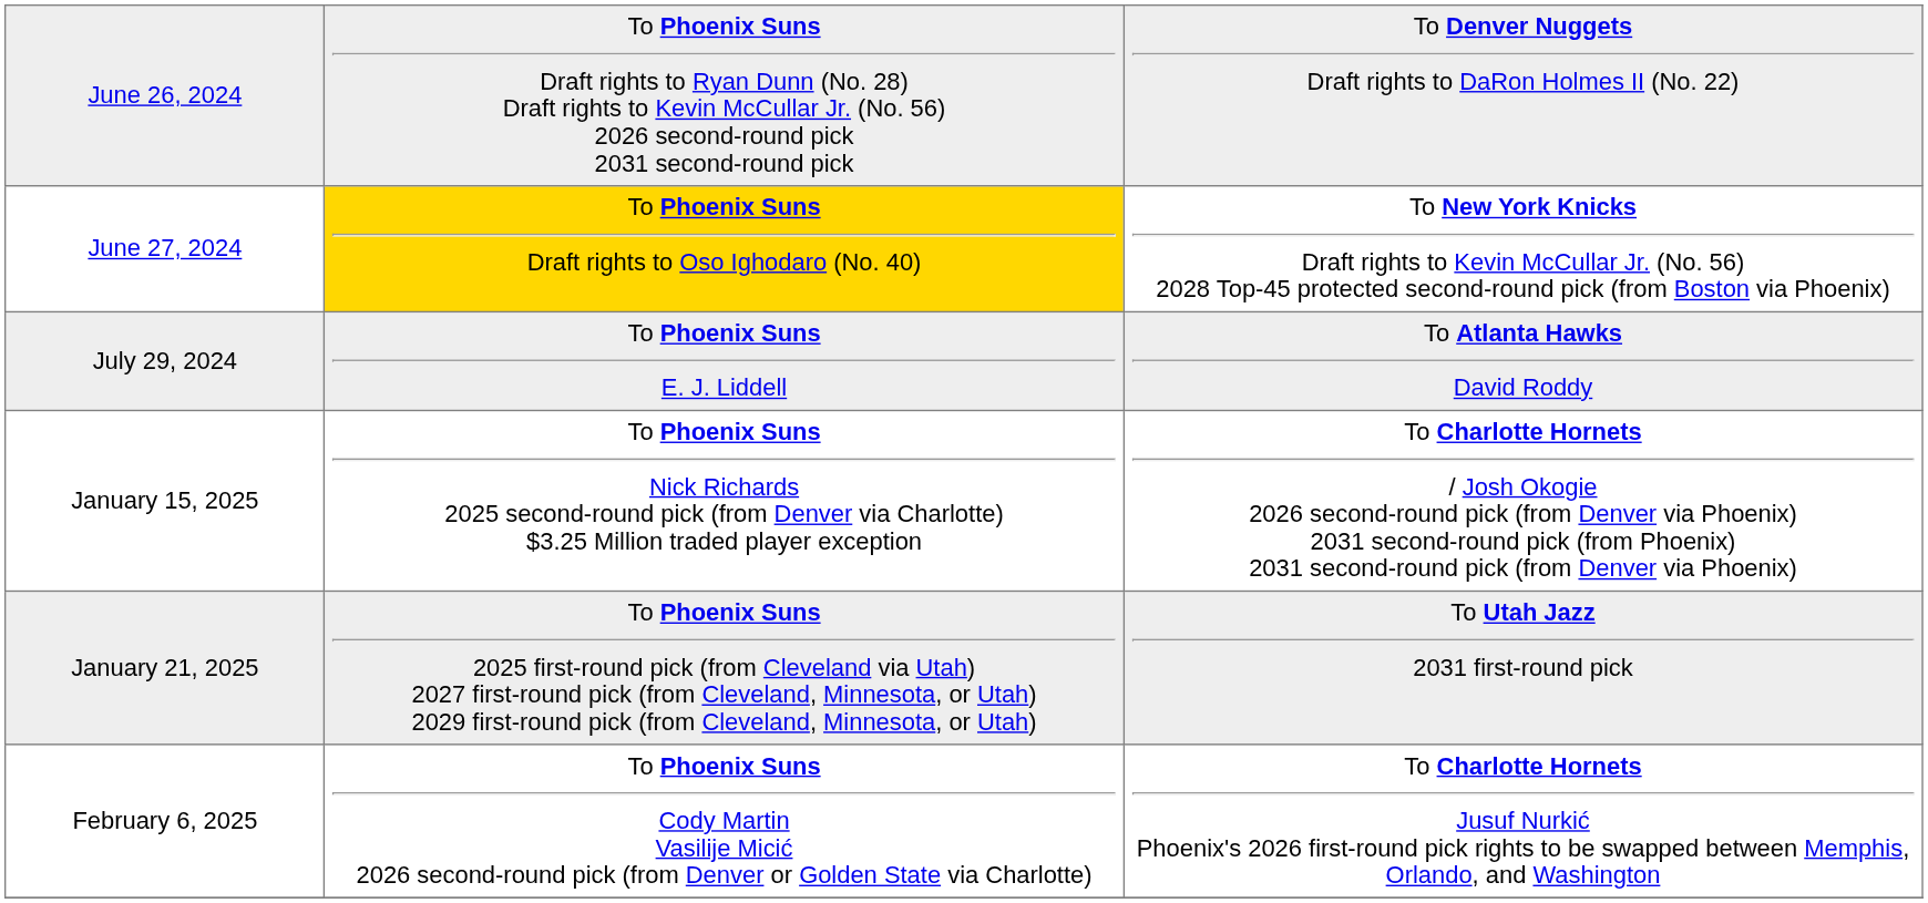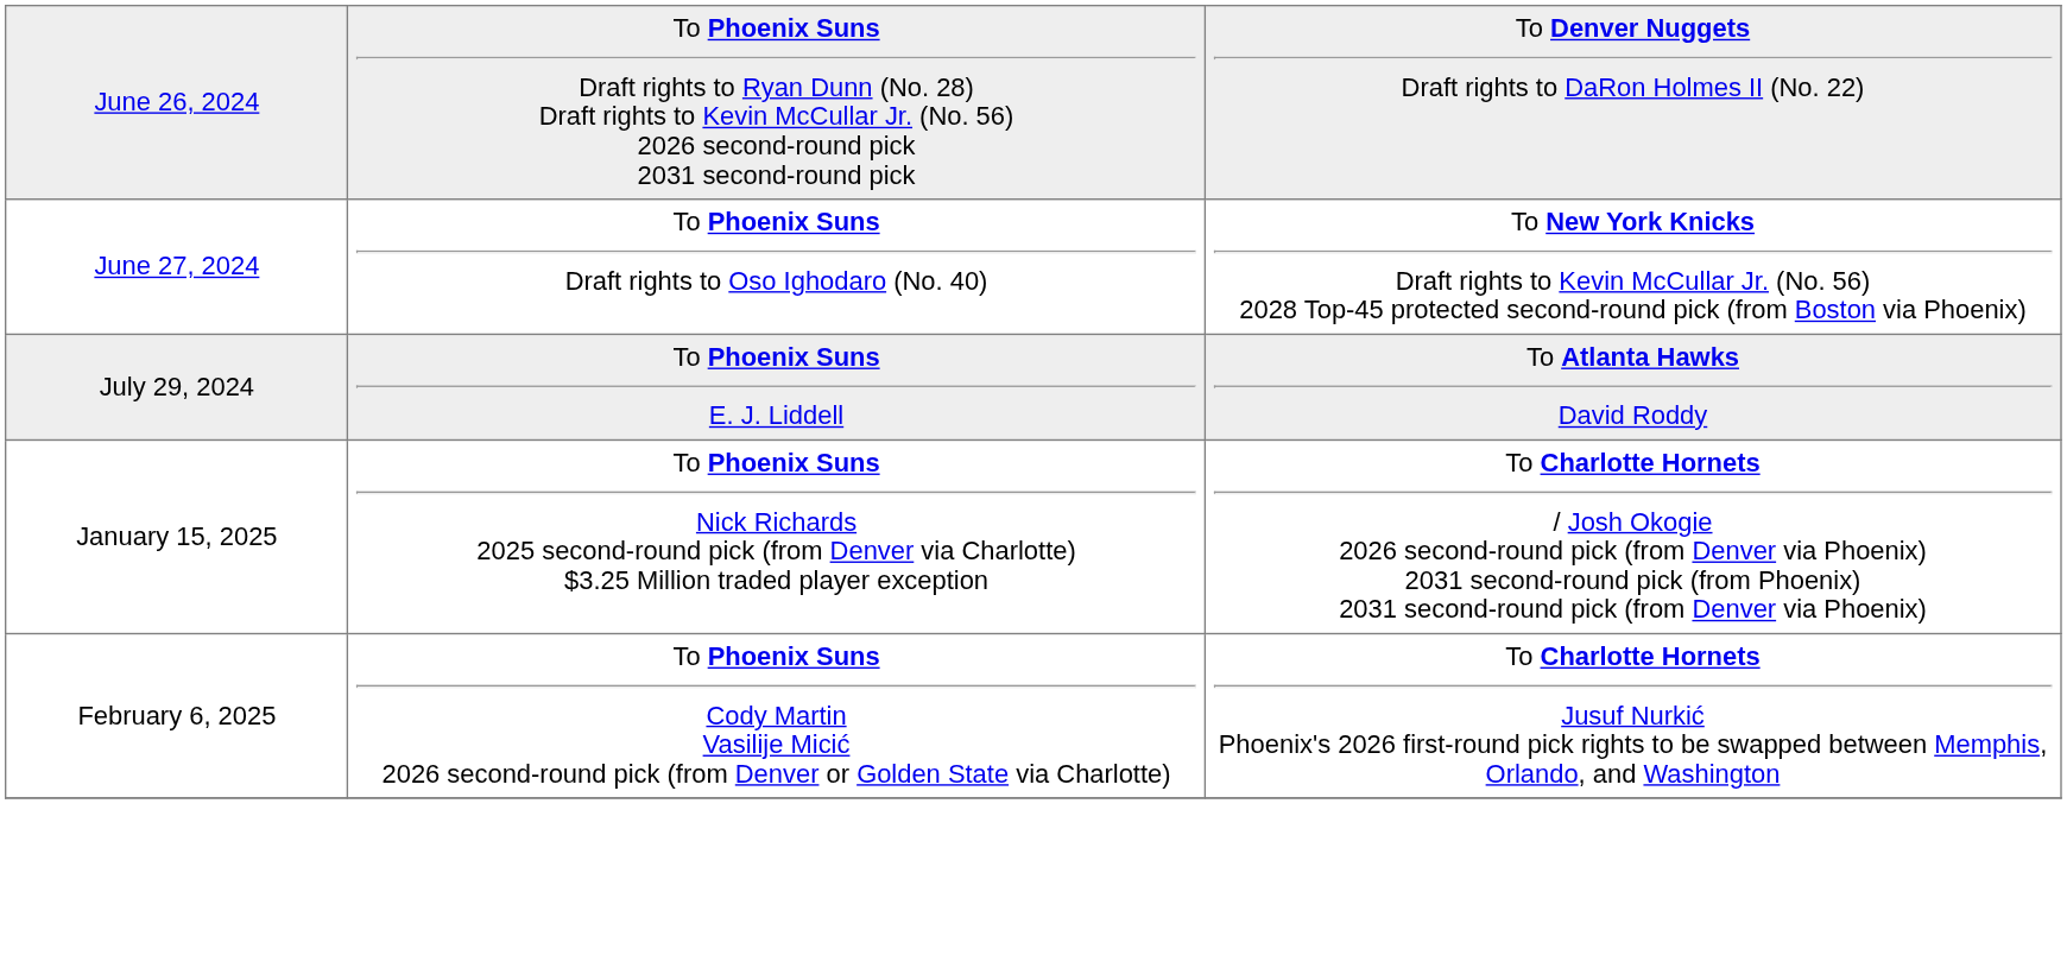June 27, 2024 | column 2: gold background -> no background
- row: January 21, 2025 | To Phoenix Suns 2025 first-round pick (from Cleveland via Utah) 2027 first-round pick (from Cleveland, Minnesota, or Utah) 2029 first-round pick (from Cleveland, Minnesota, or Utah) | To Utah Jazz 2031 first-round pick
